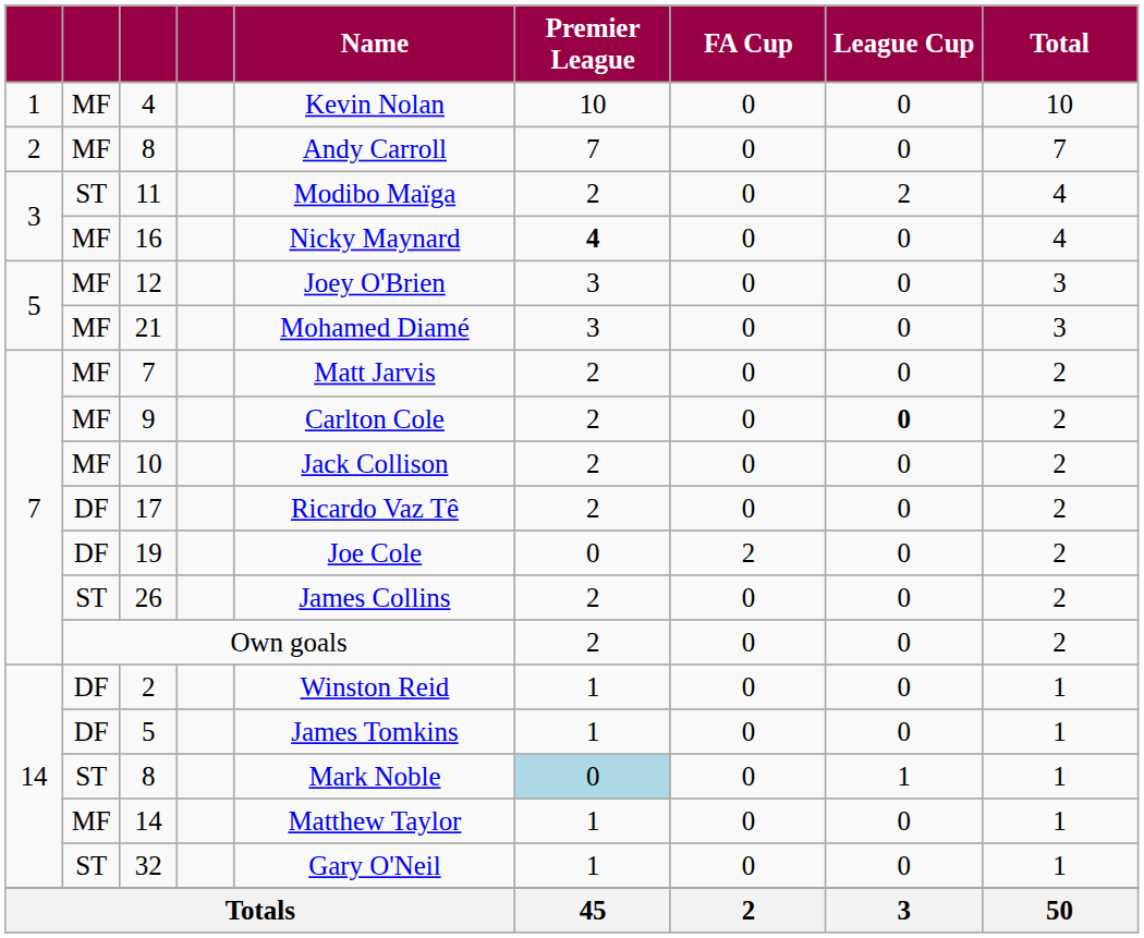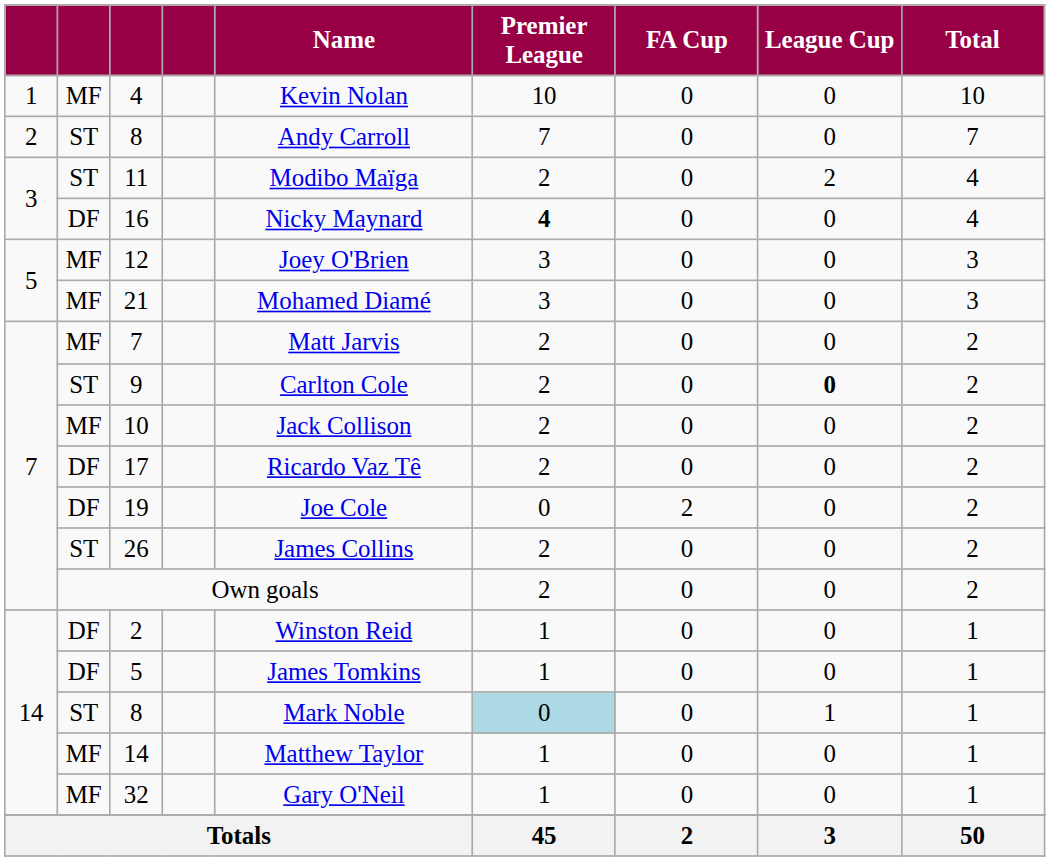2 / 8 | column 2: MF -> ST
16 | column 2: MF -> DF
9 | column 2: MF -> ST
32 | column 2: ST -> MF
